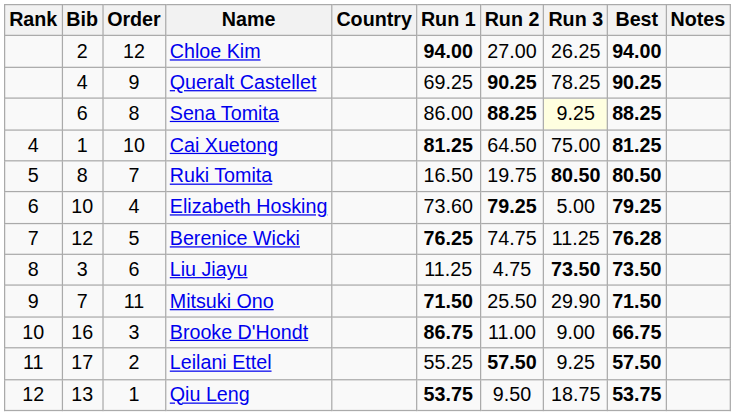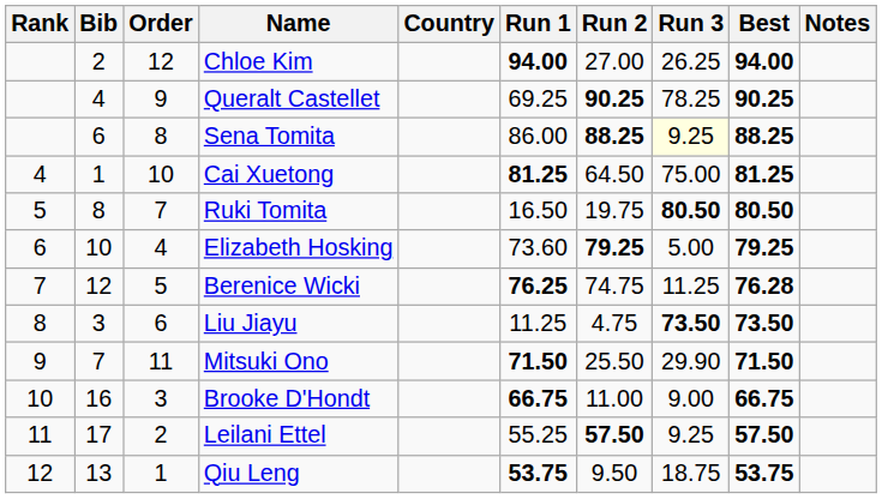Brooke D'Hondt | Run 1: 86.75 -> 66.75
